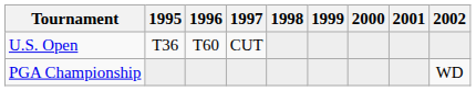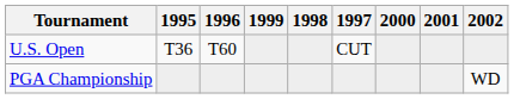columns swapped: 1997 <-> 1999
